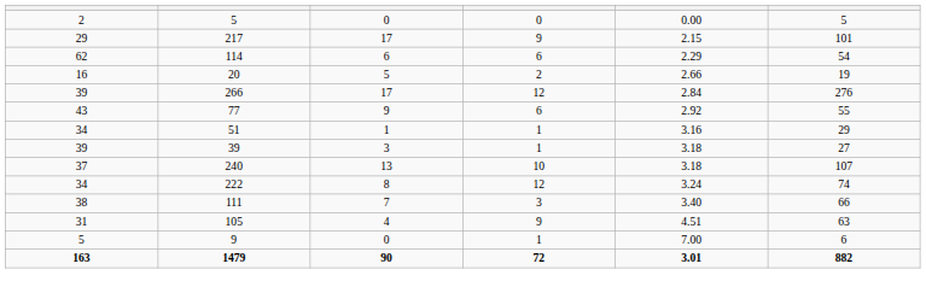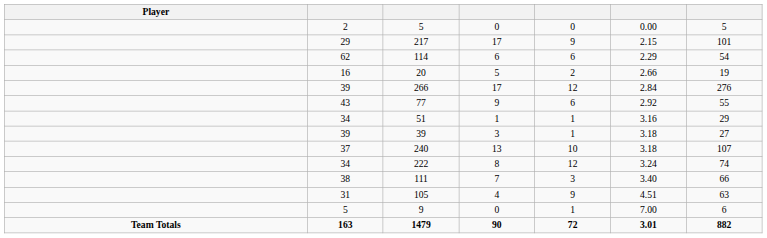+ column: Player | Team Totals
